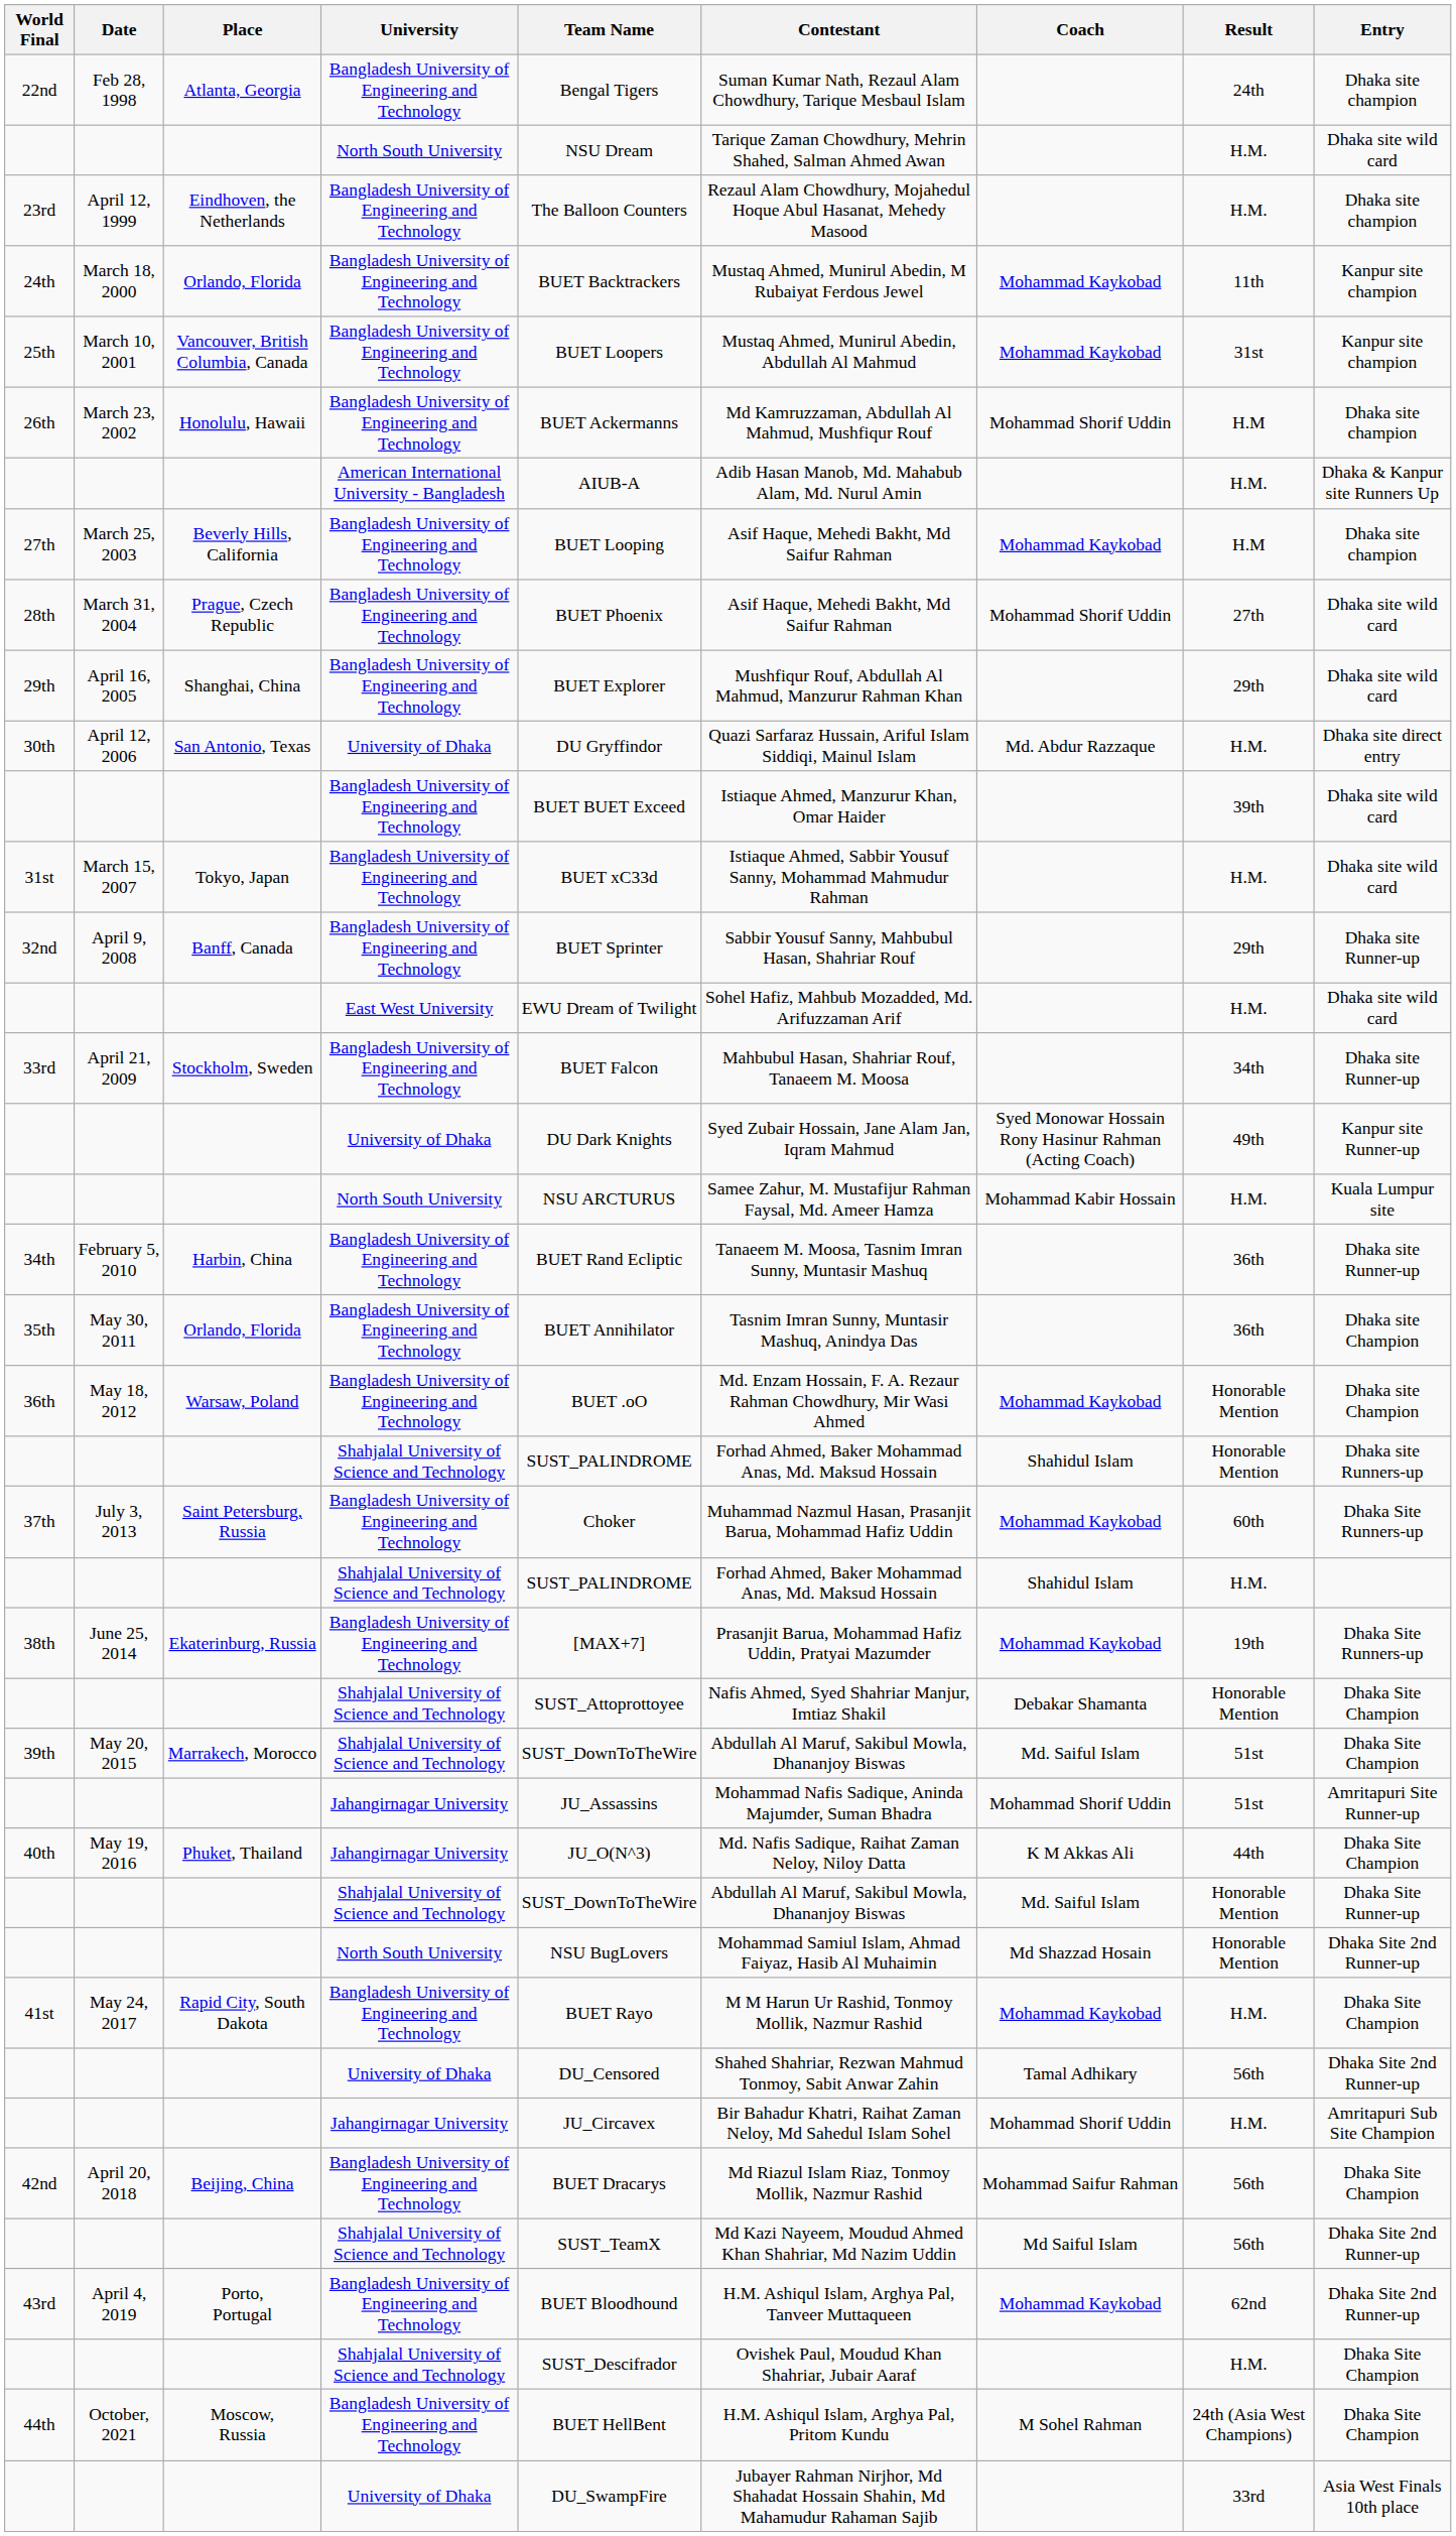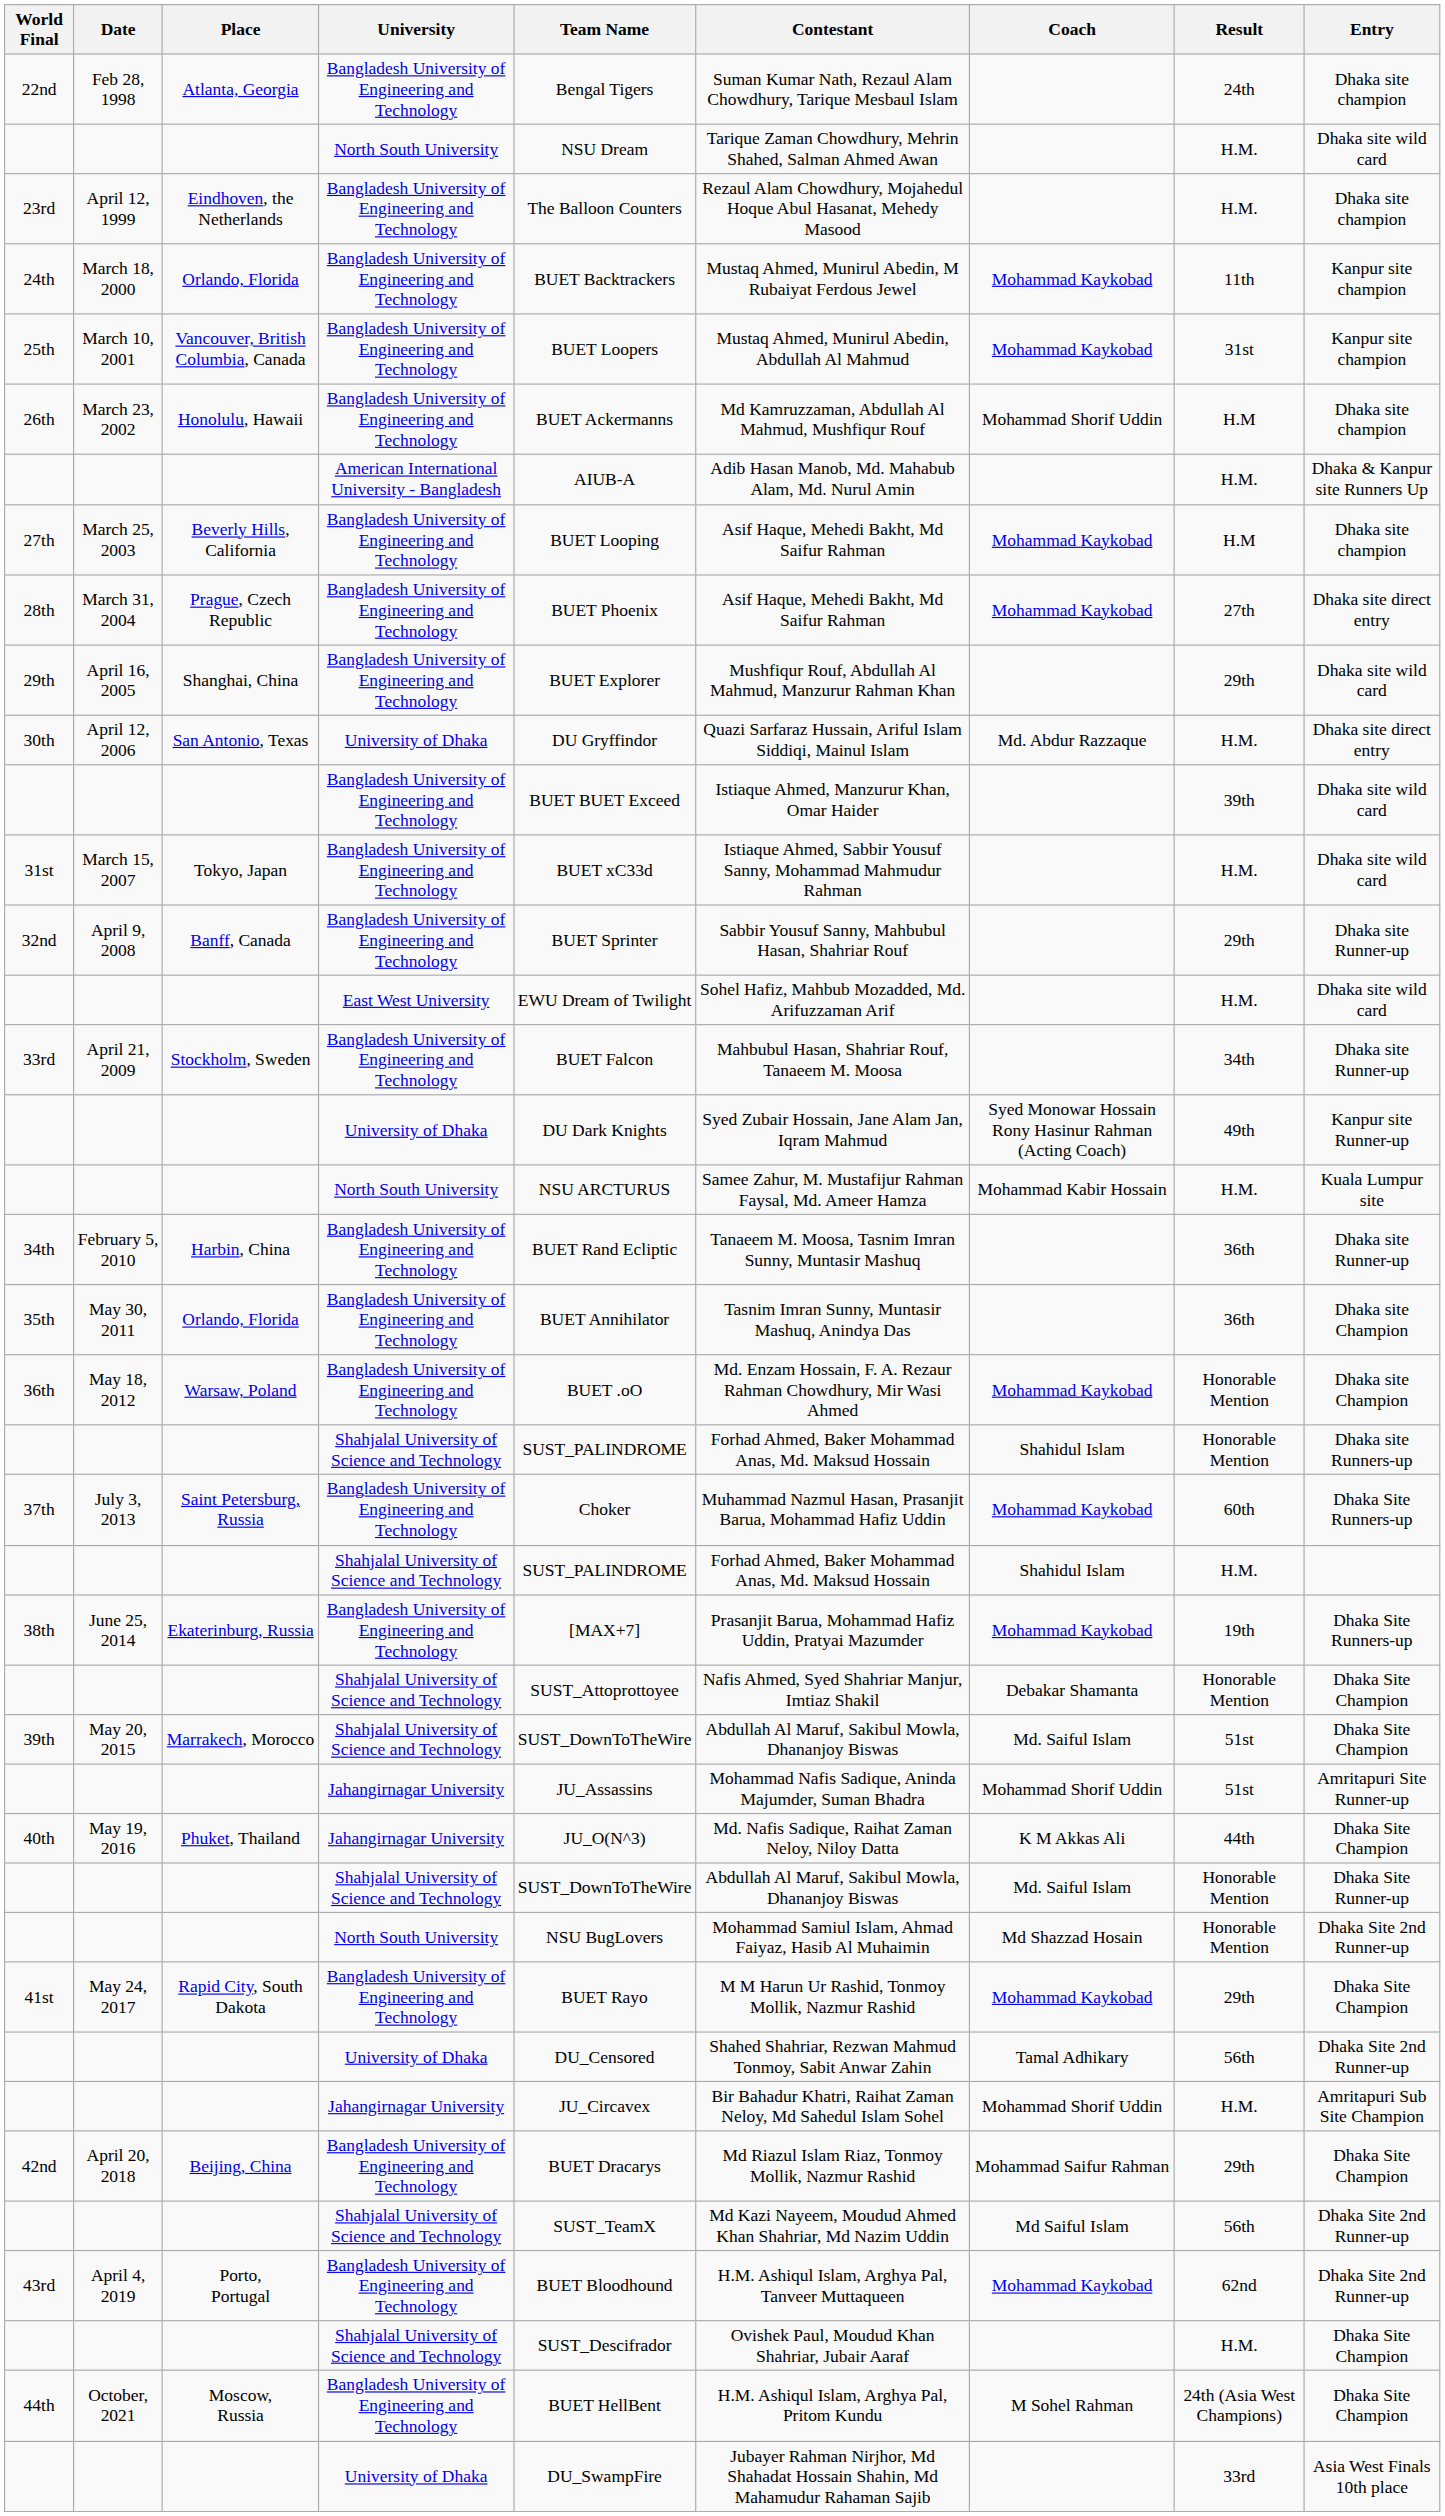28th | Coach: Mohammad Shorif Uddin -> Mohammad Kaykobad
28th | Entry: Dhaka site wild card -> Dhaka site direct entry
41st | Result: H.M. -> 29th
42nd | Result: 56th -> 29th
